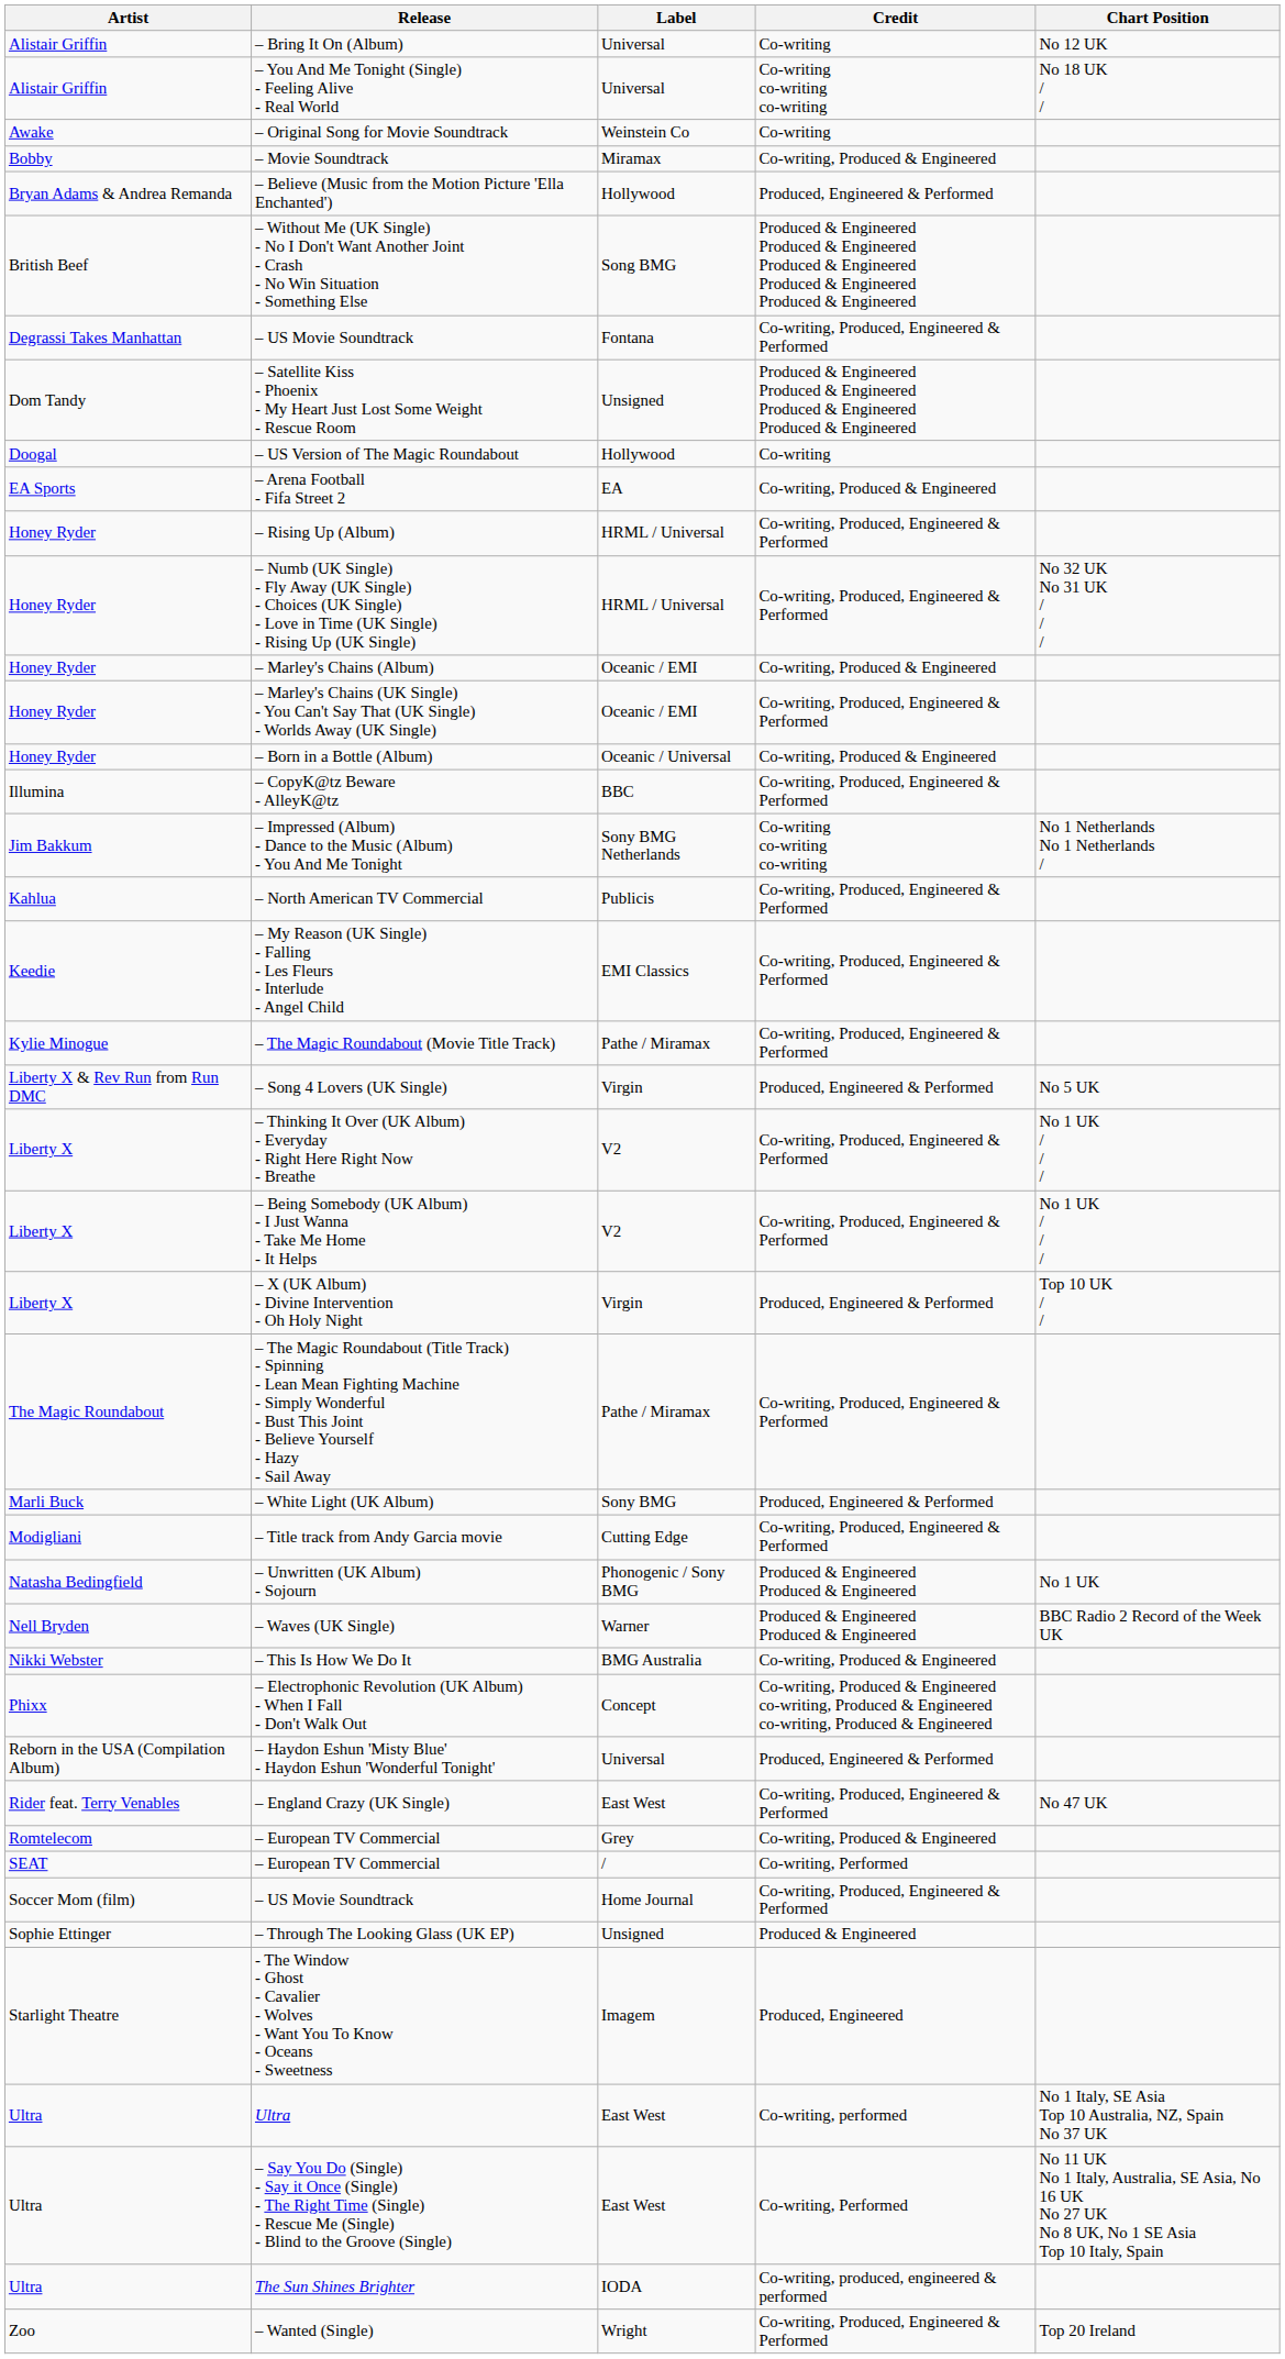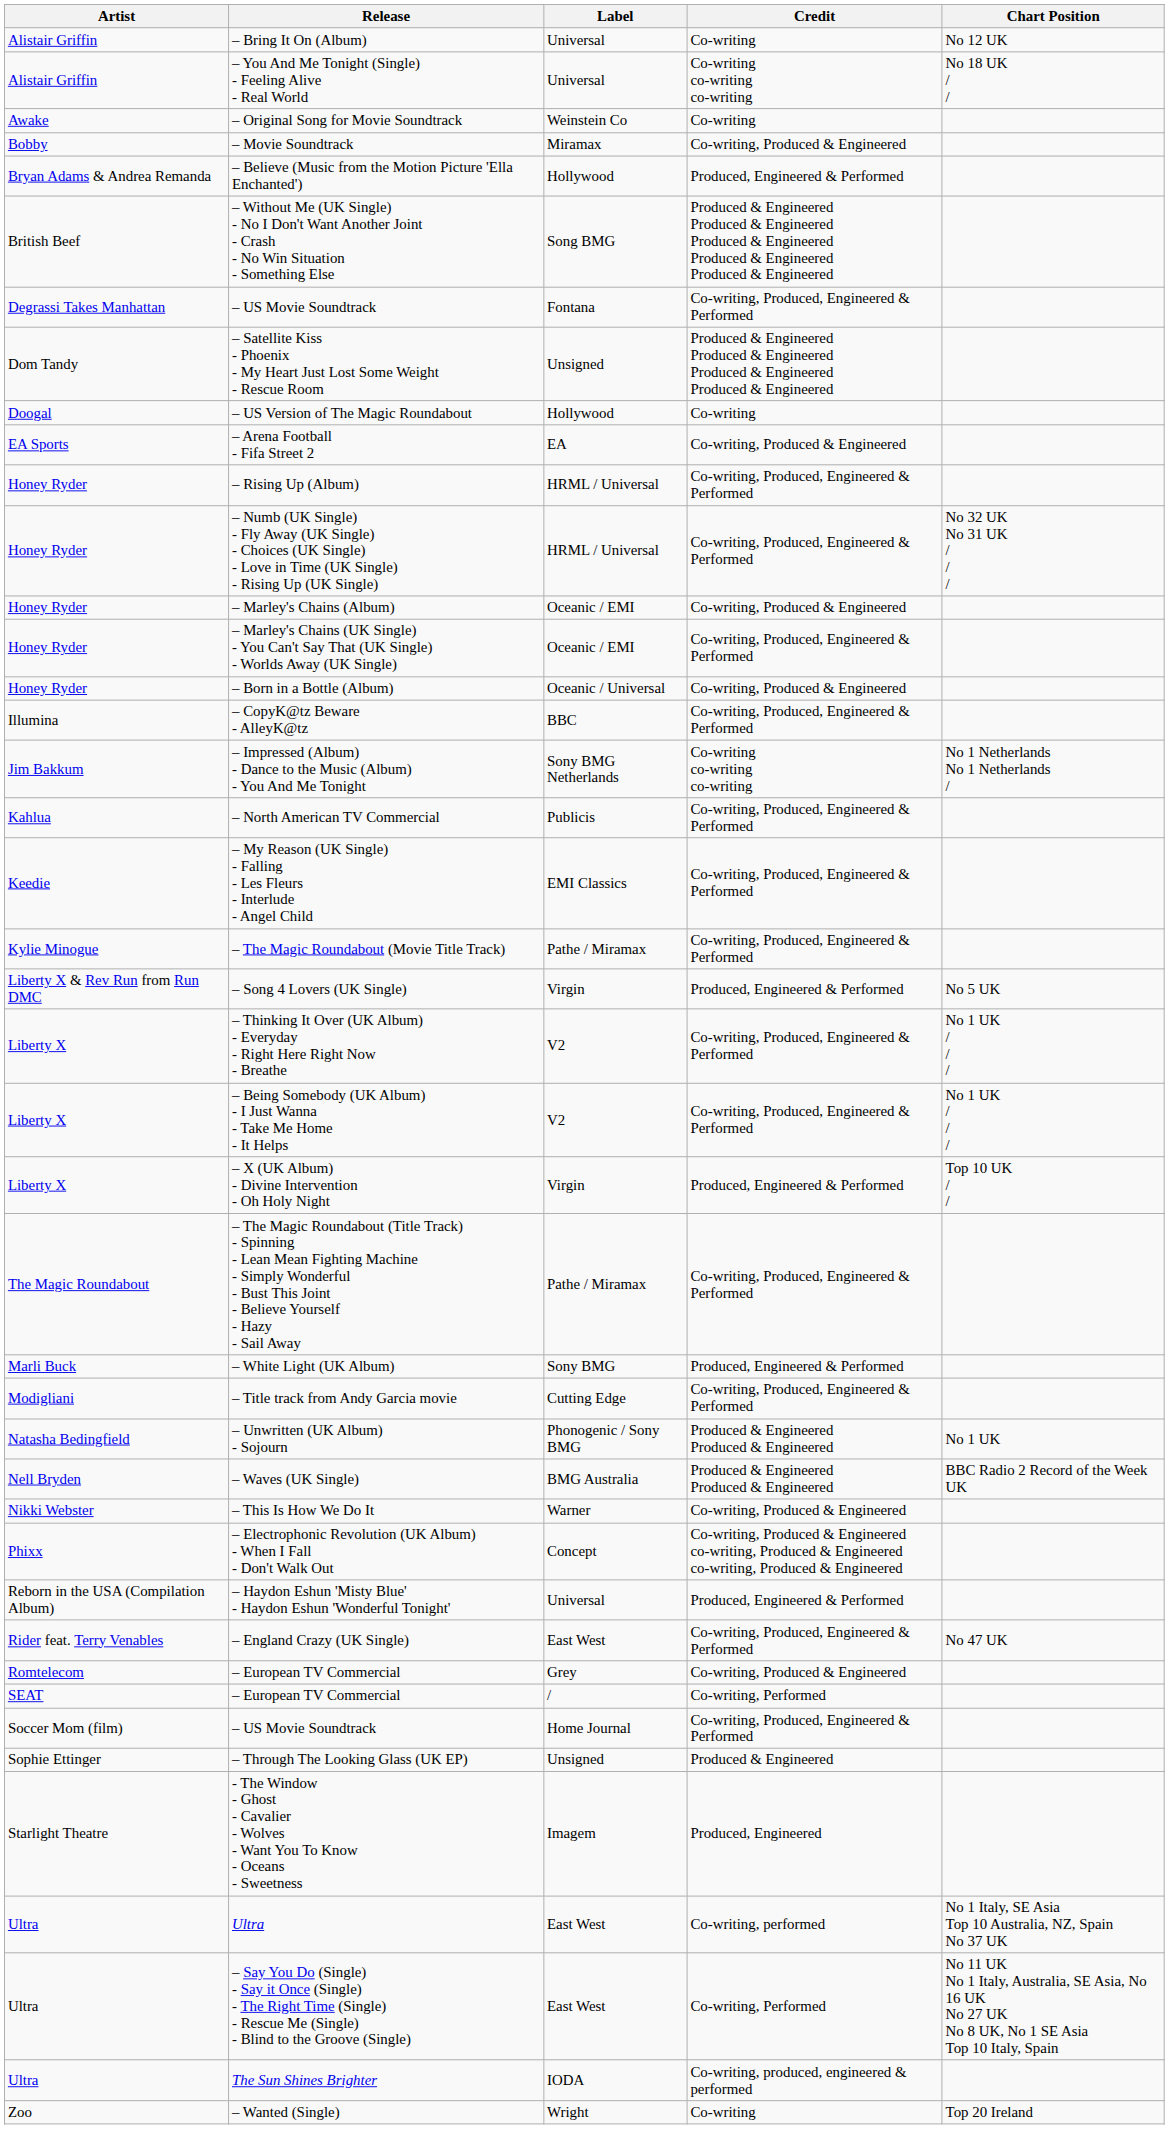– Waves (UK Single) | Label: Warner -> BMG Australia
– This Is How We Do It | Label: BMG Australia -> Warner
– Wanted (Single) | Credit: Co-writing, Produced, Engineered & Performed -> Co-writing
